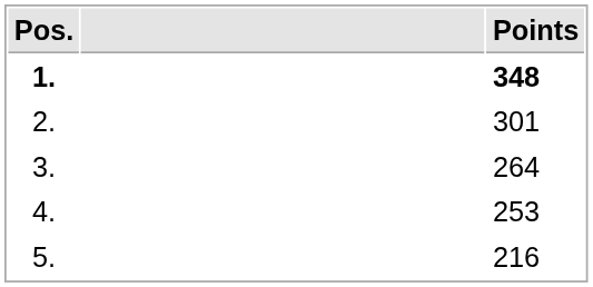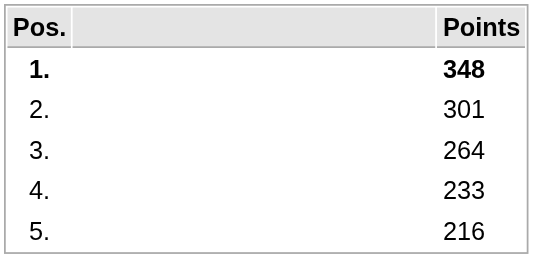4. | Points: 253 -> 233
